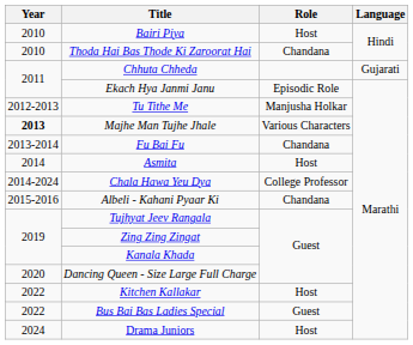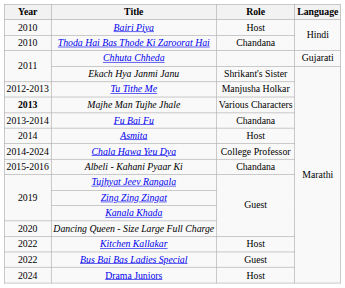Ekach Hya Janmi Janu | Role: Episodic Role -> Shrikant's Sister
